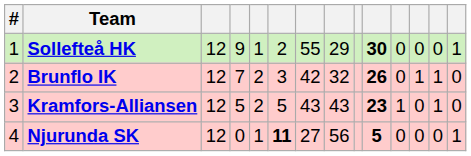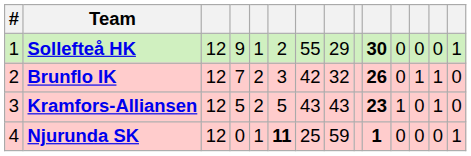Njurunda SK | column 7: 27 -> 25
Njurunda SK | column 8: 56 -> 59
Njurunda SK | column 10: 5 -> 1
